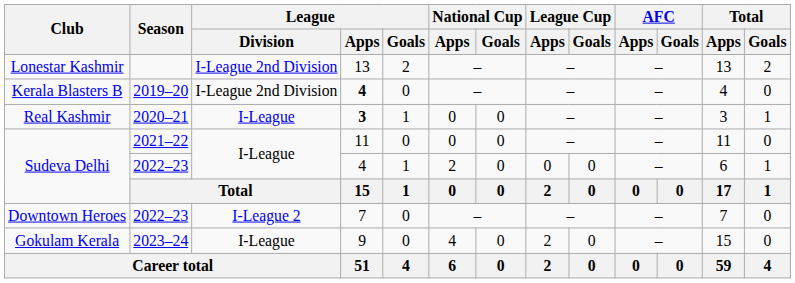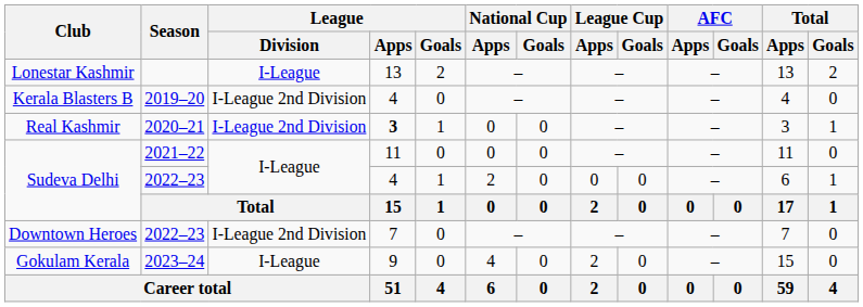Lonestar Kashmir | League / Division: I-League 2nd Division -> I-League
Kerala Blasters B | League / Apps: bold -> normal
Real Kashmir | League / Division: I-League -> I-League 2nd Division
Downtown Heroes | League / Division: I-League 2 -> I-League 2nd Division
